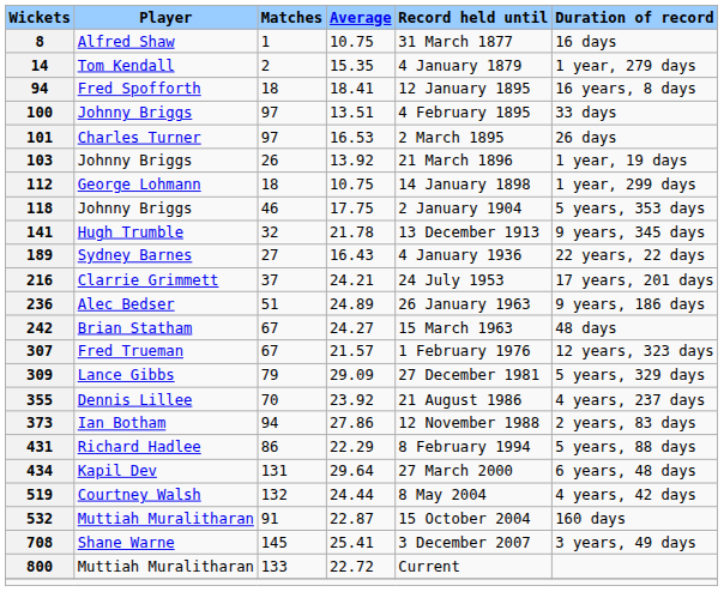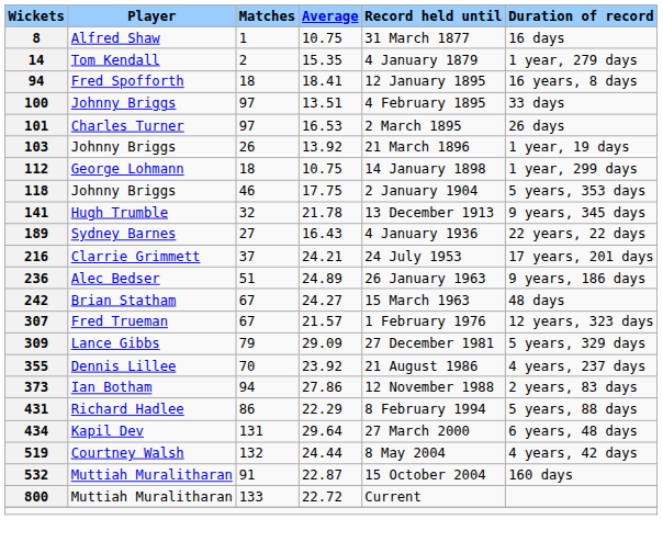- row: 708 | Shane Warne | 145 | 25.41 | 3 December 2007 | 3 years, 49 days
